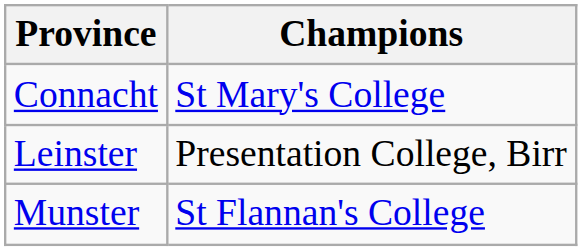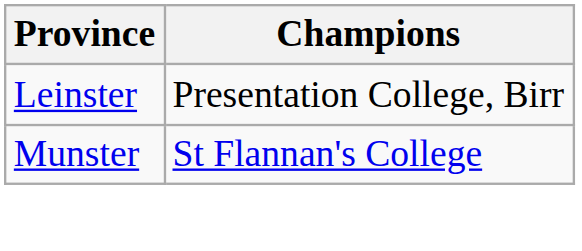- row: Connacht | St Mary's College
